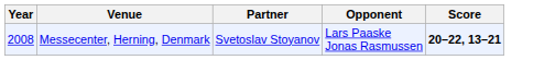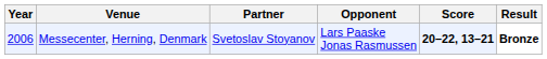+ column: Result | Bronze
Messecenter, Herning, Denmark | Year: 2008 -> 2006
